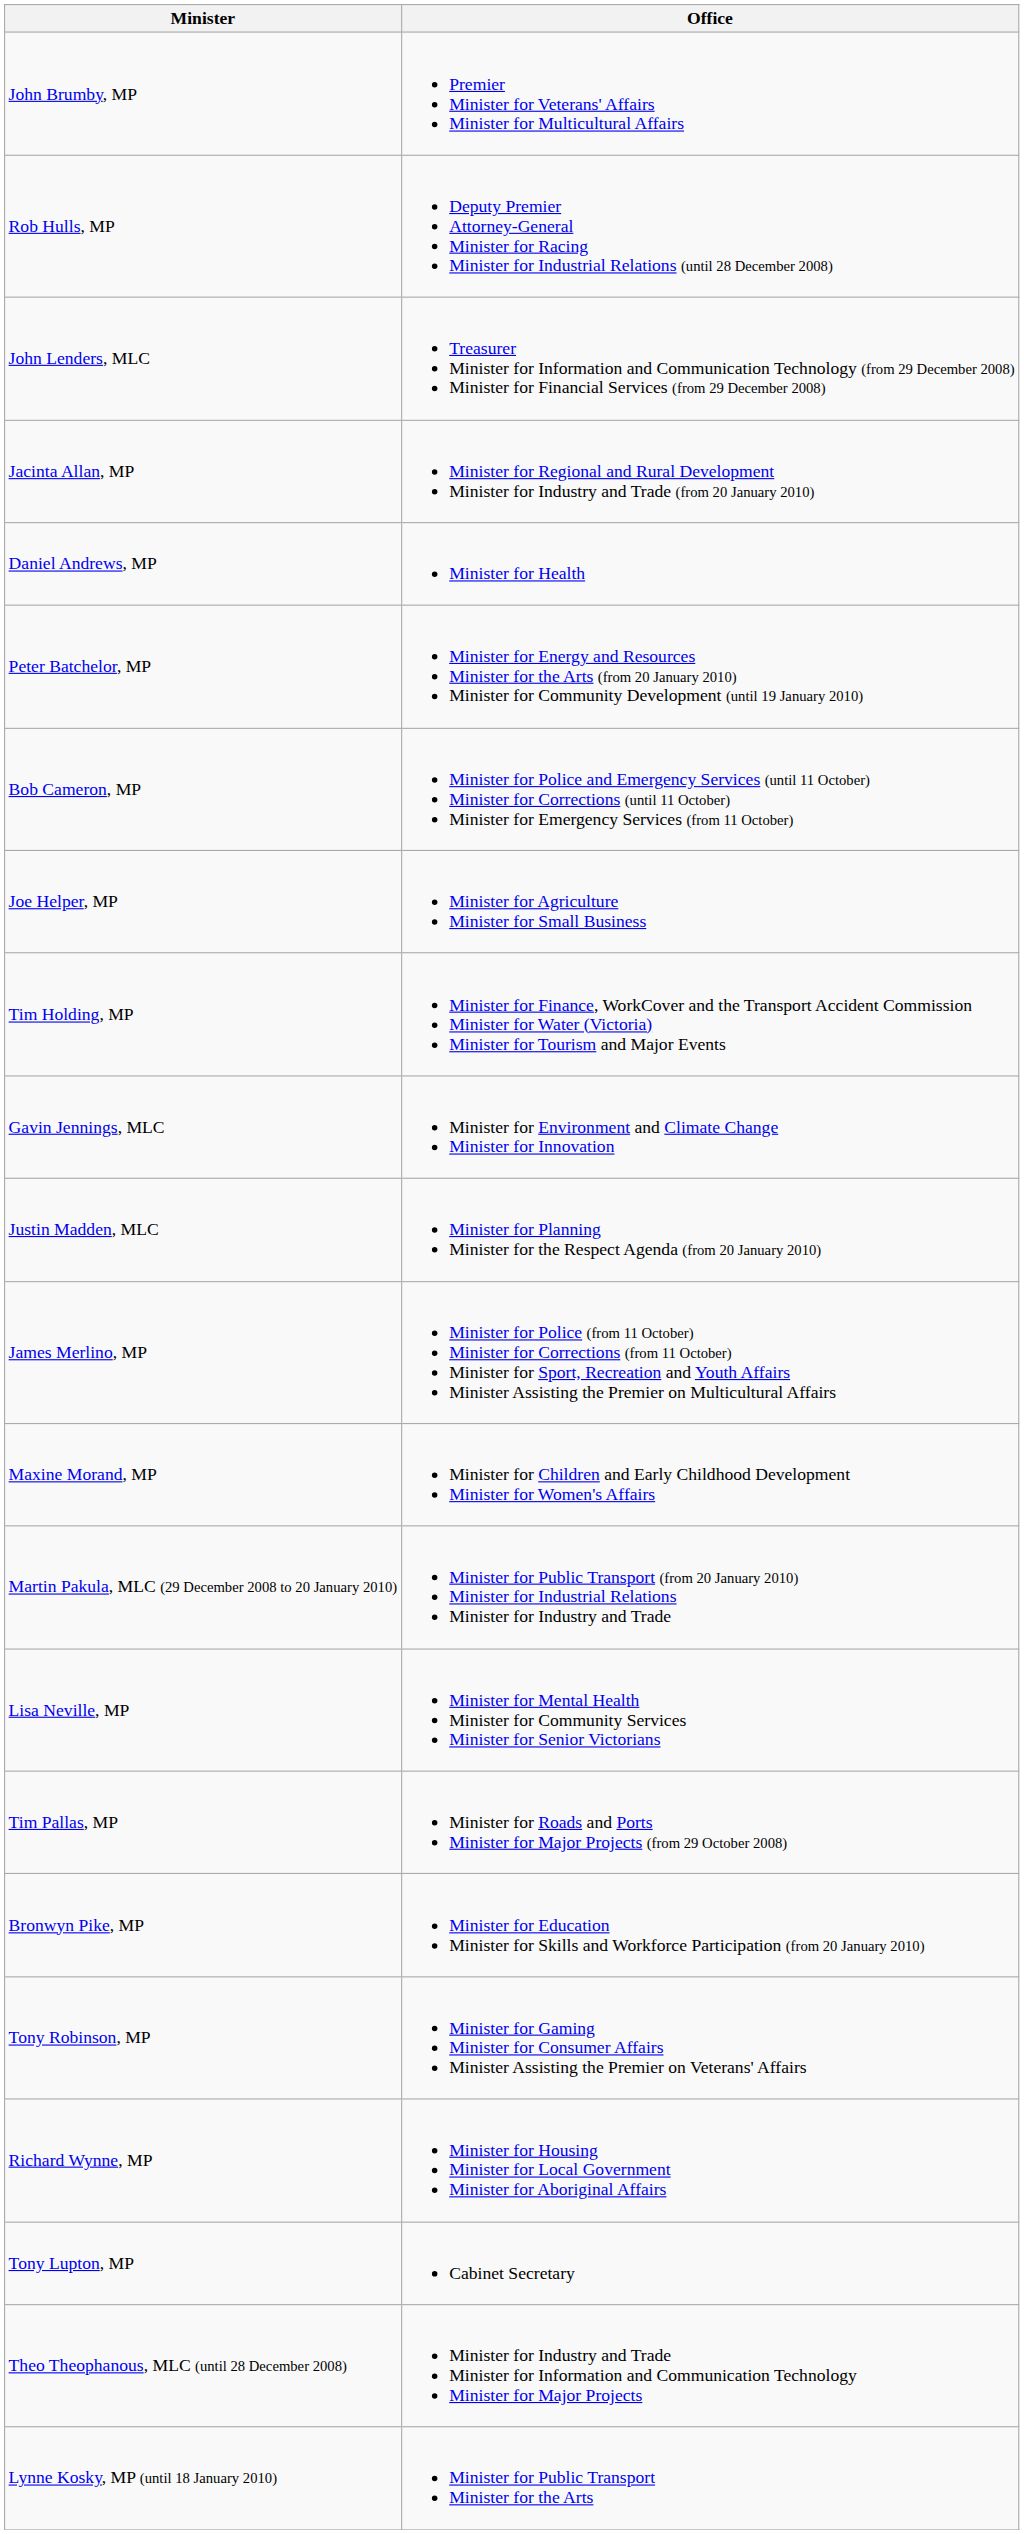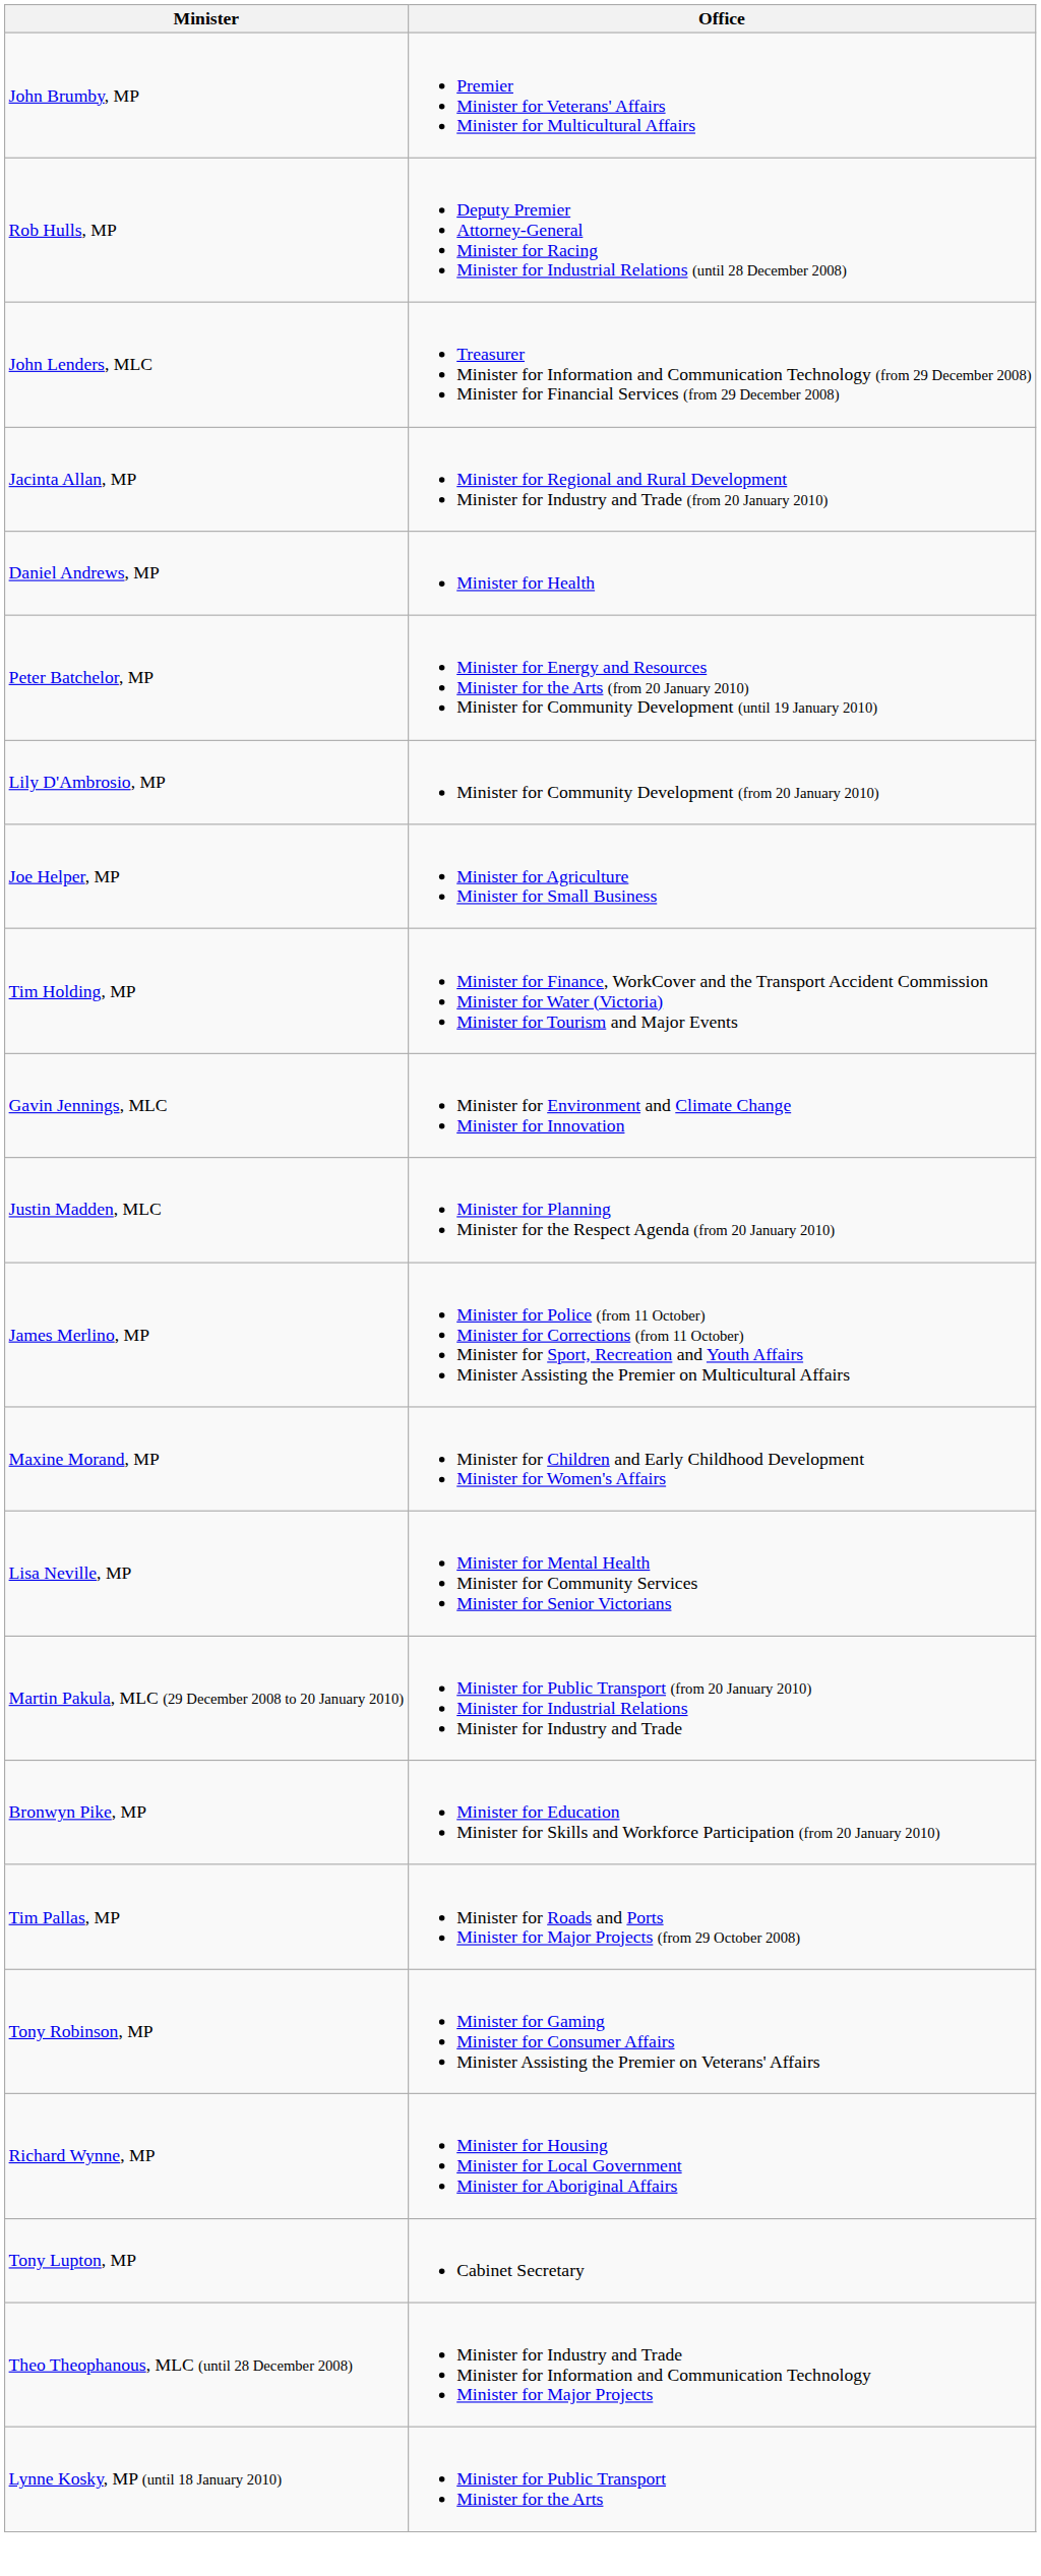- row: Bob Cameron, MP | Minister for Police and Emergency Services (until 11 October) Minister for Corrections (until 11 October) Minister for Emergency Services (from 11 October)
+ row: Lily D'Ambrosio, MP | Minister for Community Development (from 20 January 2010)
rows swapped: Lisa Neville, MP <-> Martin Pakula, MLC (29 December 2008 to 20 January 2010)
rows swapped: Tim Pallas, MP <-> Bronwyn Pike, MP
